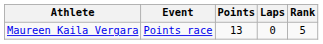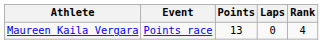Maureen Kaila Vergara | Rank: 5 -> 4
